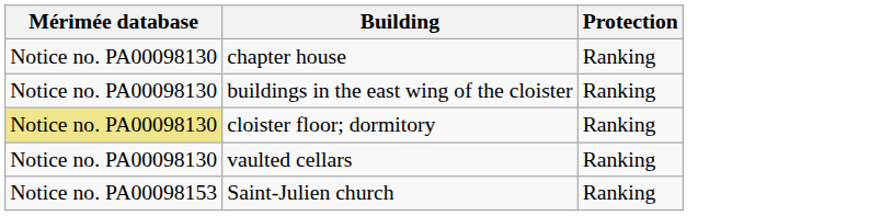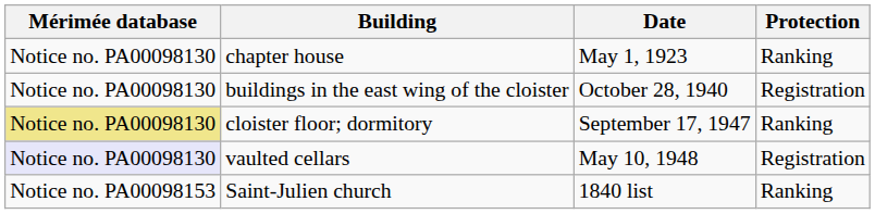+ column: Date | May 1, 1923 | October 28, 1940 | September 17, 1947 | May 10, 1948 | 1840 list
buildings in the east wing of the cloister | Protection: Ranking -> Registration
vaulted cellars | Mérimée database: no background -> lavender background
vaulted cellars | Protection: Ranking -> Registration
